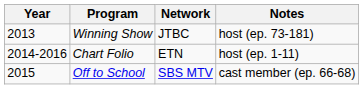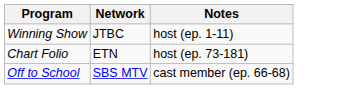- column: Year | 2013 | 2014-2016 | 2015
Winning Show | Notes: host (ep. 73-181) -> host (ep. 1-11)
Chart Folio | Notes: host (ep. 1-11) -> host (ep. 73-181)
